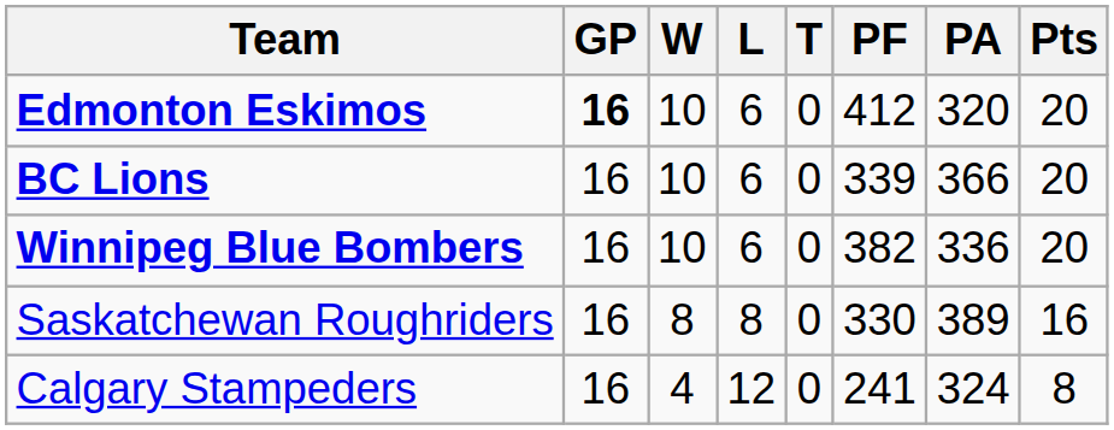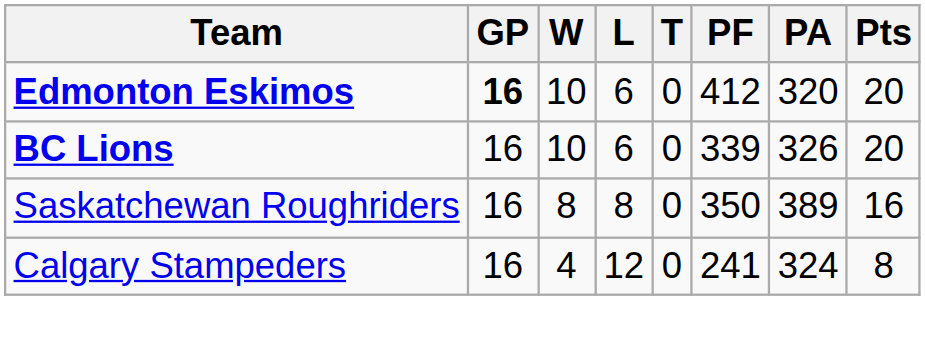BC Lions | PA: 366 -> 326
- row: Winnipeg Blue Bombers | 16 | 10 | 6 | 0 | 382 | 336 | 20
Saskatchewan Roughriders | PF: 330 -> 350
